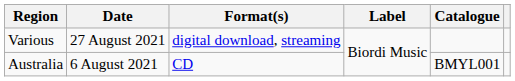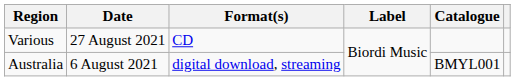Various | Format(s): digital download, streaming -> CD
Australia | Format(s): CD -> digital download, streaming
